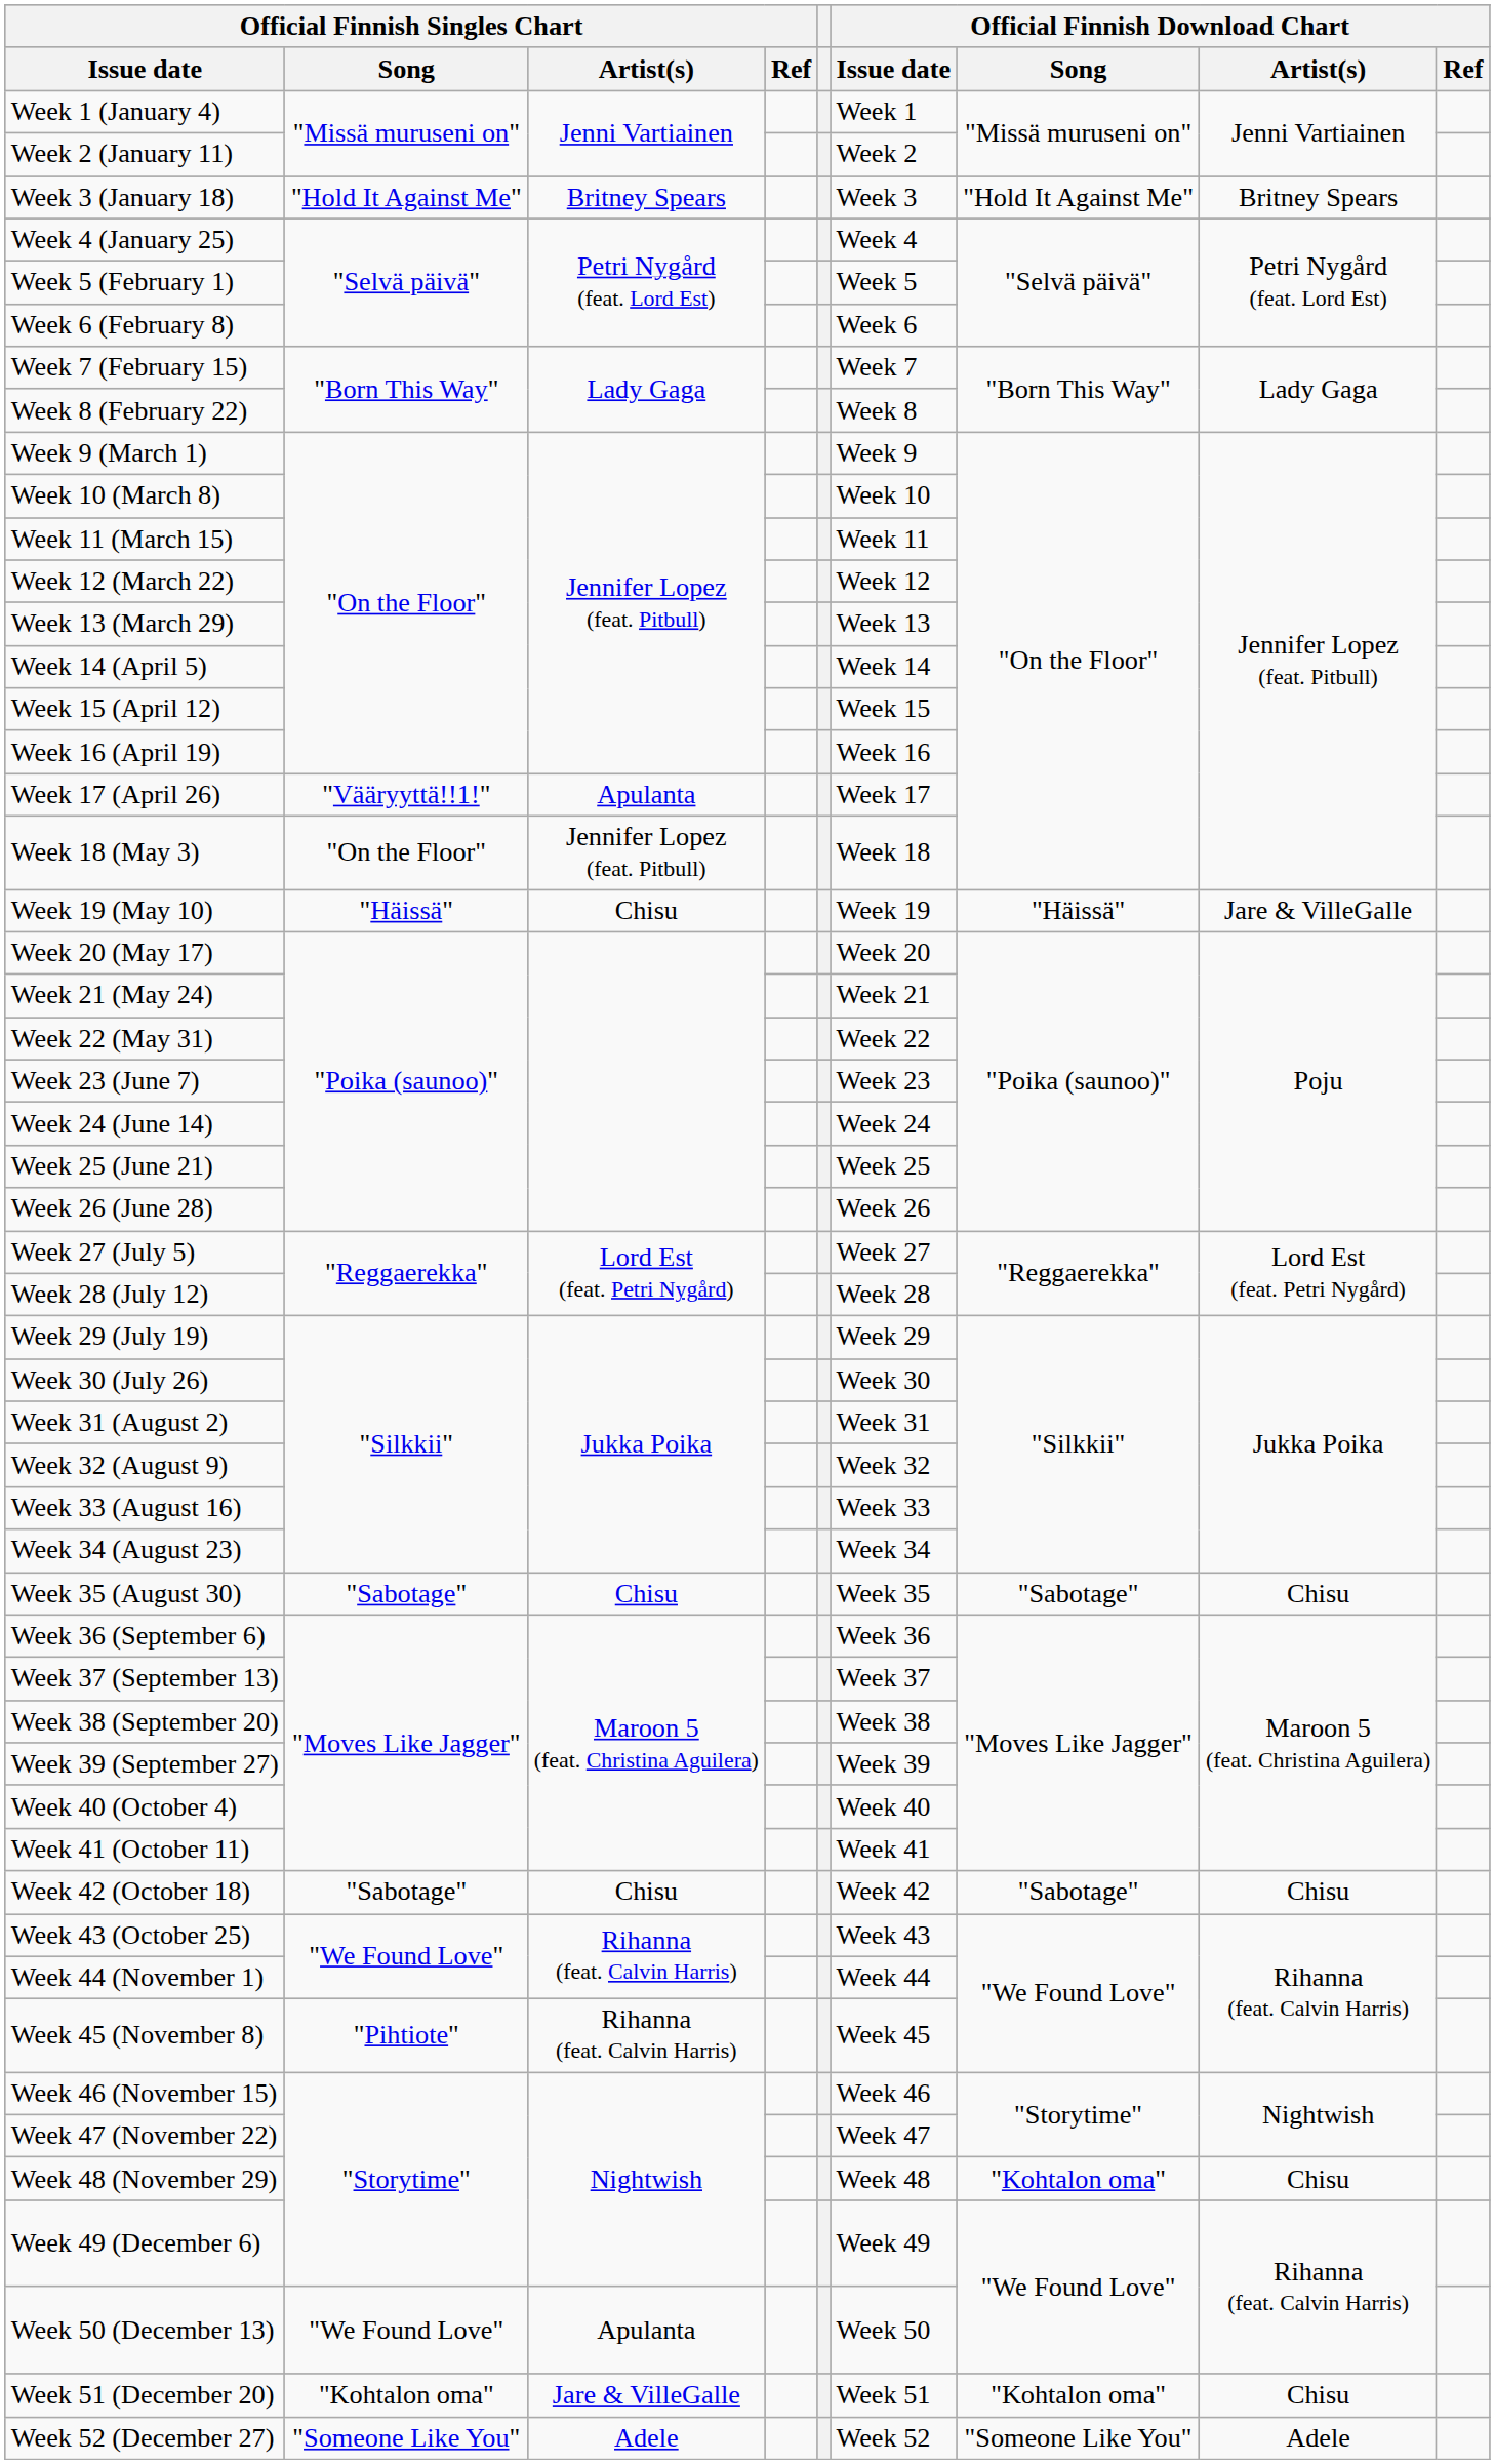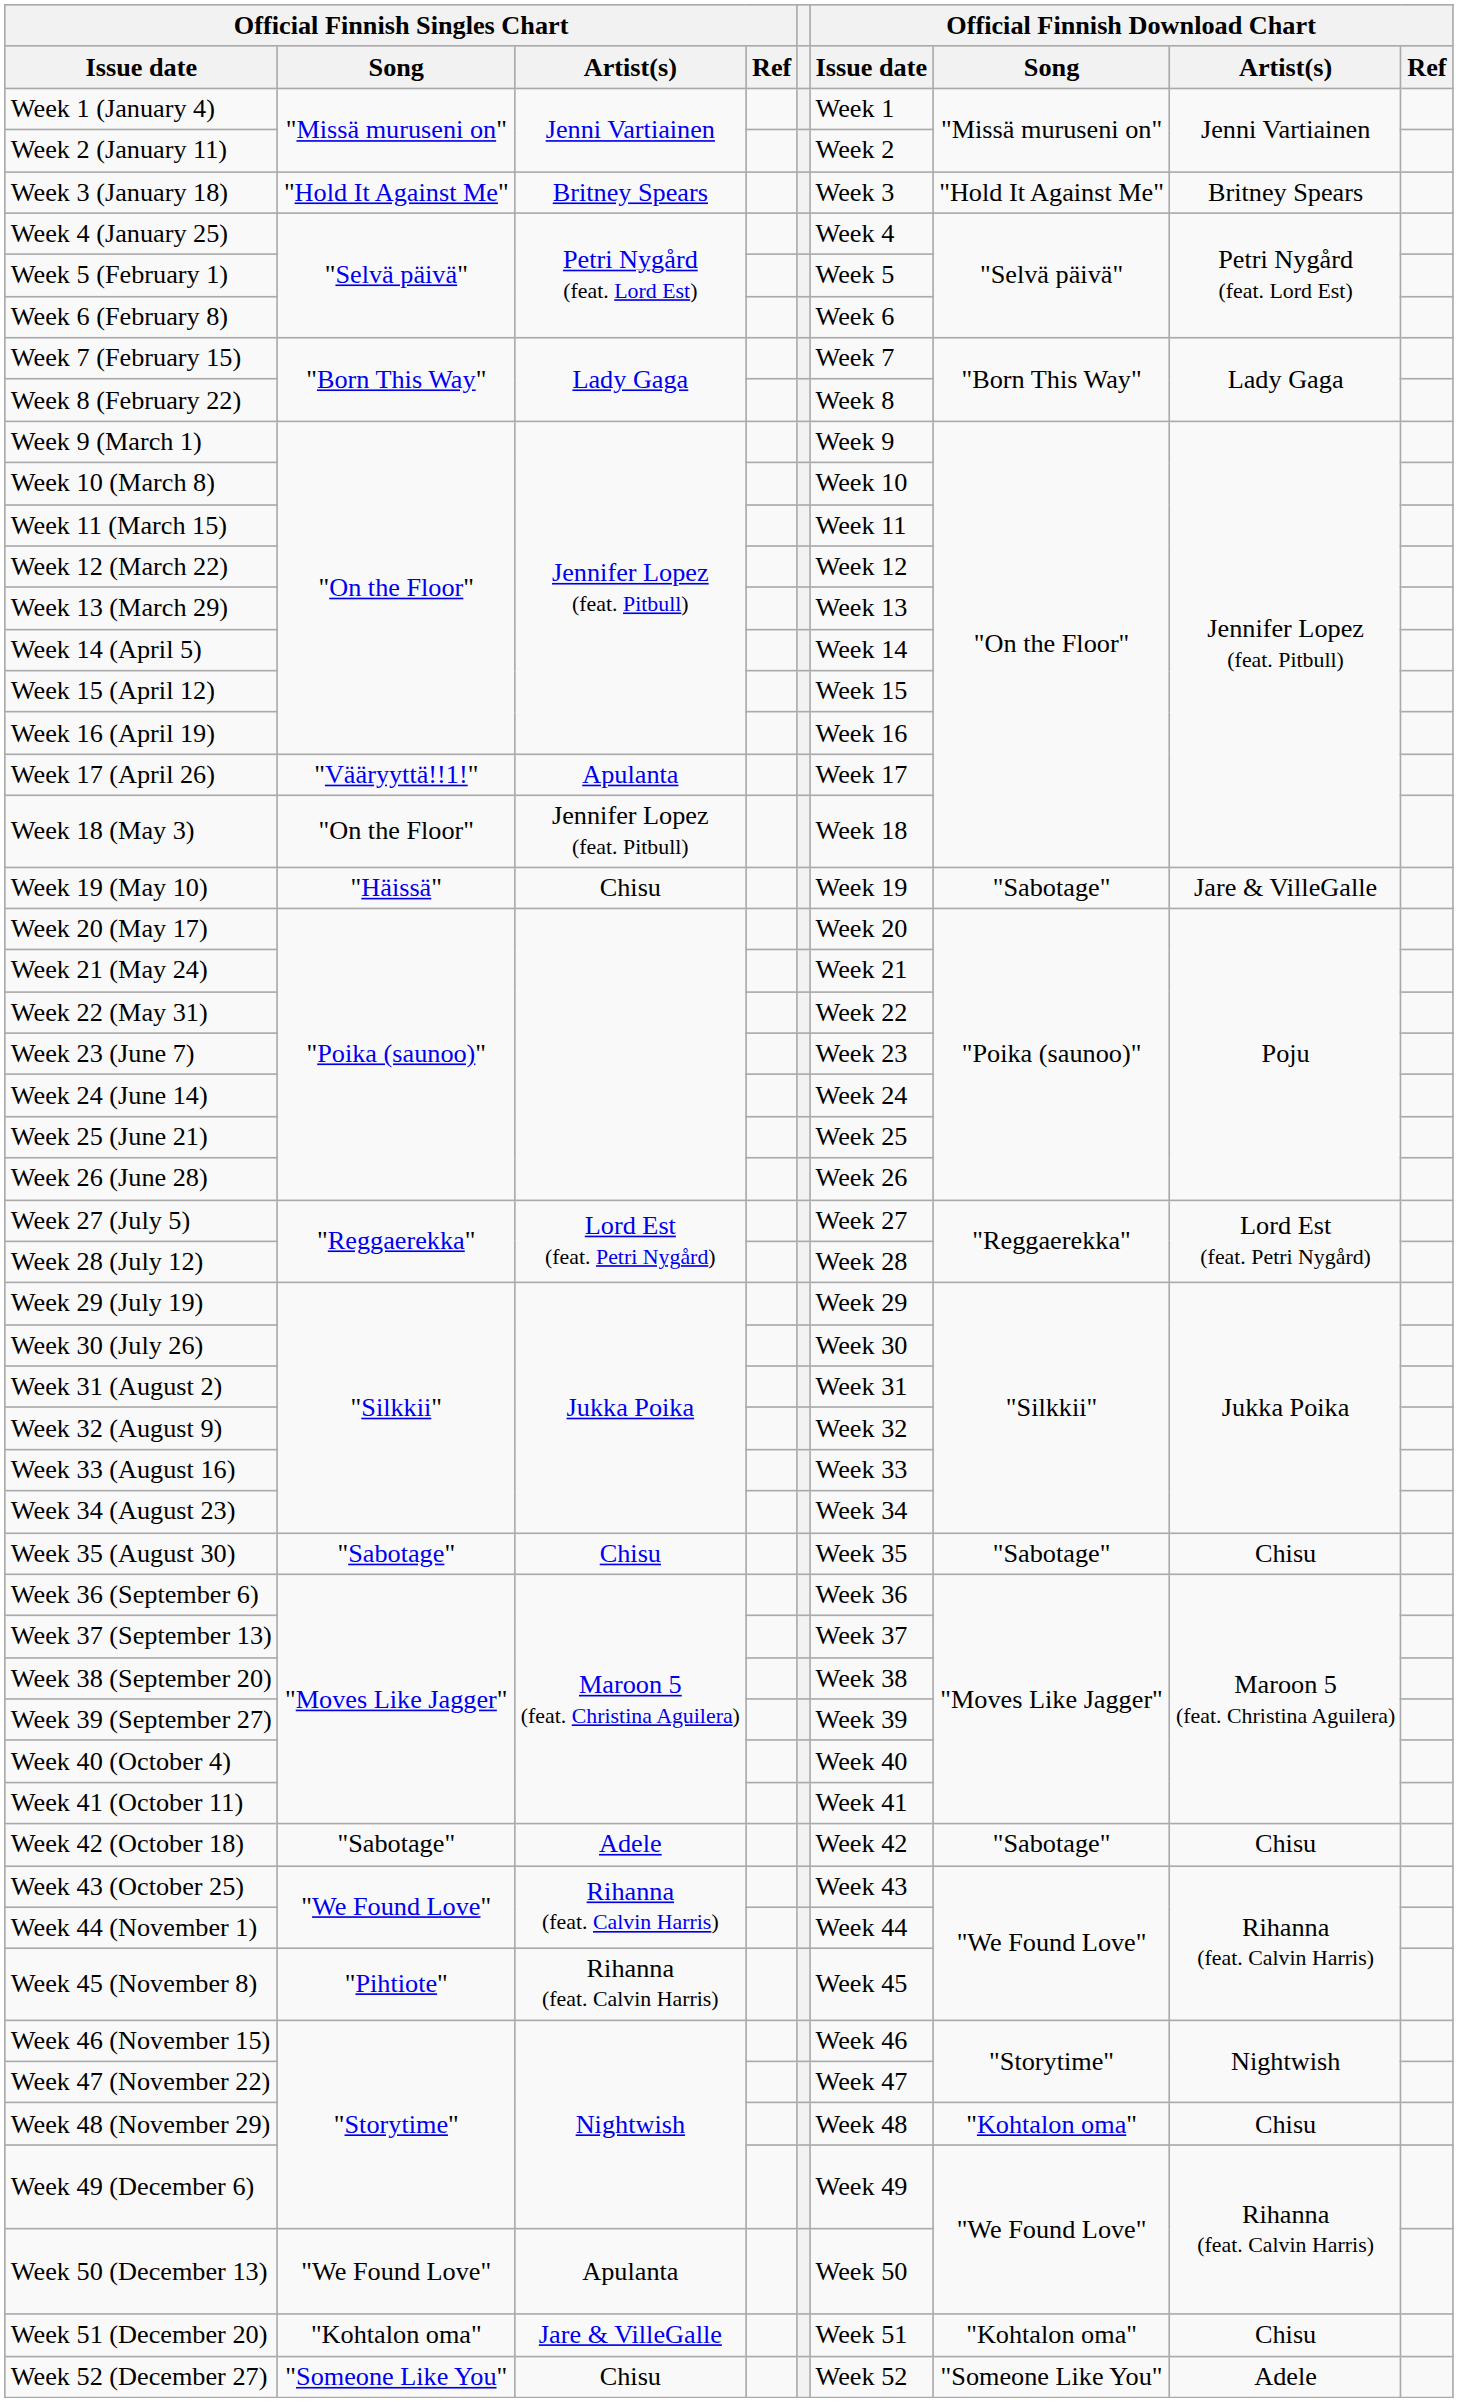Week 19 (May 10) | Official Finnish Download Chart / Song: "Häissä" -> "Sabotage"
Week 42 (October 18) | Official Finnish Singles Chart / Artist(s): Chisu -> Adele
Week 52 (December 27) | Official Finnish Singles Chart / Artist(s): Adele -> Chisu
